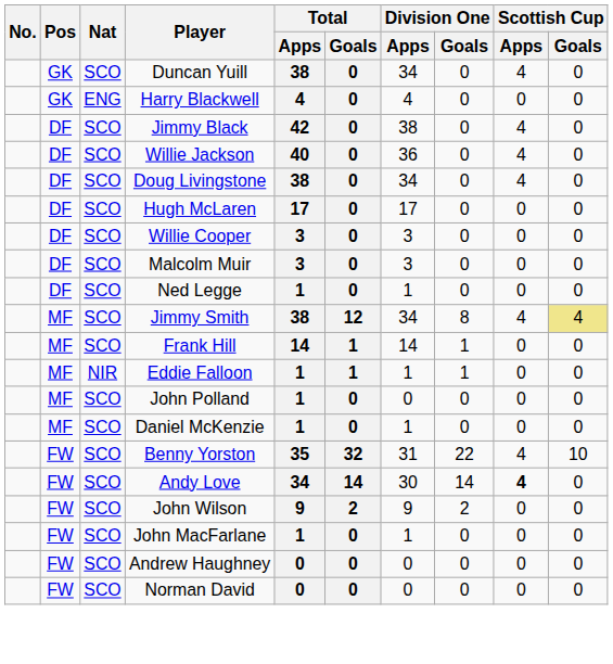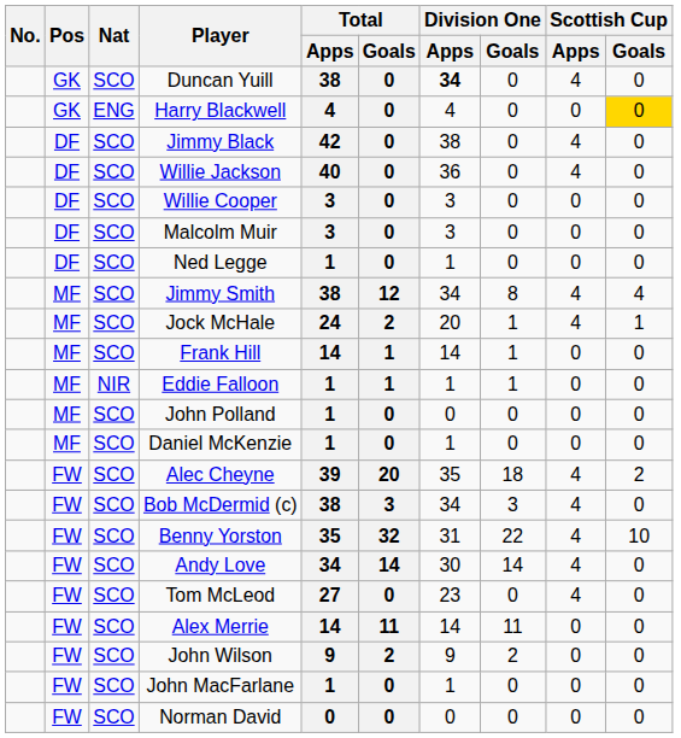Duncan Yuill | Division One / Apps: normal -> bold
Harry Blackwell | Scottish Cup / Goals: no background -> gold background
- row: DF | SCO | Doug Livingstone | 38 | 0 | 34 | 0 | 4 | 0
- row: DF | SCO | Hugh McLaren | 17 | 0 | 17 | 0 | 0 | 0
Jimmy Smith | Scottish Cup / Goals: khaki background -> no background
+ row: MF | SCO | Jock McHale | 24 | 2 | 20 | 1 | 4 | 1
+ row: FW | SCO | Alec Cheyne | 39 | 20 | 35 | 18 | 4 | 2
+ row: FW | SCO | Bob McDermid (c) | 38 | 3 | 34 | 3 | 4 | 0
Andy Love | Scottish Cup / Apps: bold -> normal
+ row: FW | SCO | Tom McLeod | 27 | 0 | 23 | 0 | 4 | 0
+ row: FW | SCO | Alex Merrie | 14 | 11 | 14 | 11 | 0 | 0
- row: FW | SCO | Andrew Haughney | 0 | 0 | 0 | 0 | 0 | 0
